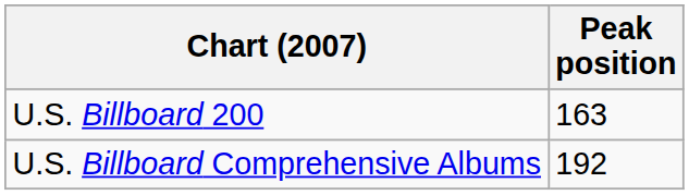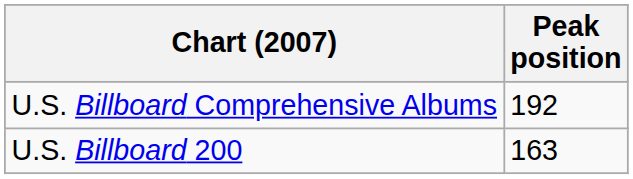rows swapped: U.S. Billboard 200 <-> U.S. Billboard Comprehensive Albums
